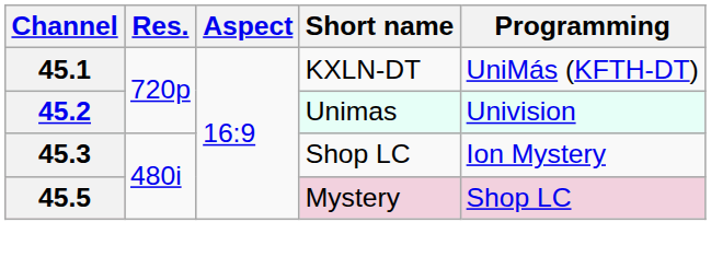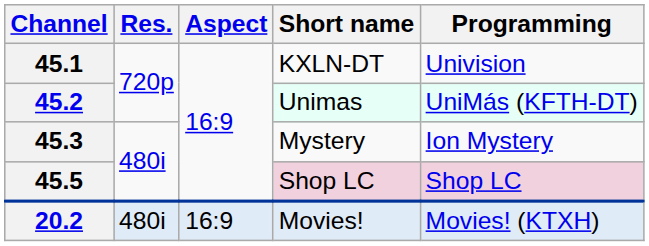45.1 | Programming: UniMás (KFTH-DT) -> Univision
45.2 | Programming: Univision -> UniMás (KFTH-DT)
45.3 | Short name: Shop LC -> Mystery
45.5 | Short name: Mystery -> Shop LC
+ row: 20.2 | 480i | 16:9 | Movies! | Movies! (KTXH)
